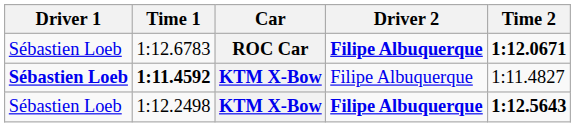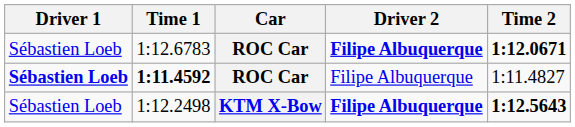1:11.4592 | Car: KTM X-Bow -> ROC Car
